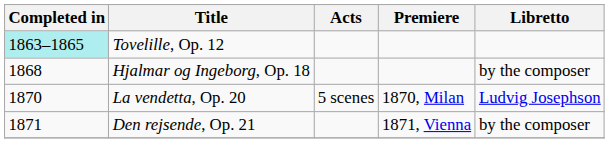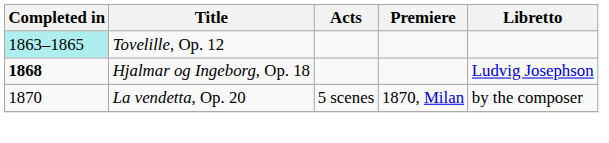Hjalmar og Ingeborg, Op. 18 | Completed in: normal -> bold
Hjalmar og Ingeborg, Op. 18 | Libretto: by the composer -> Ludvig Josephson
La vendetta, Op. 20 | Libretto: Ludvig Josephson -> by the composer
- row: 1871 | Den rejsende, Op. 21 | 1871, Vienna | by the composer
